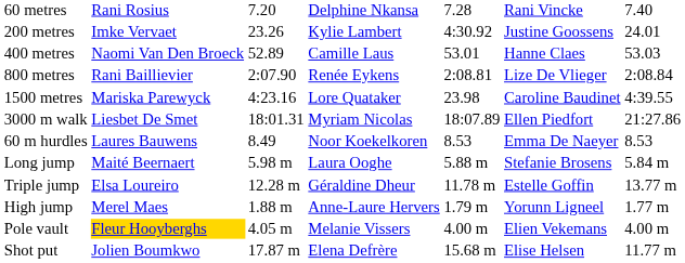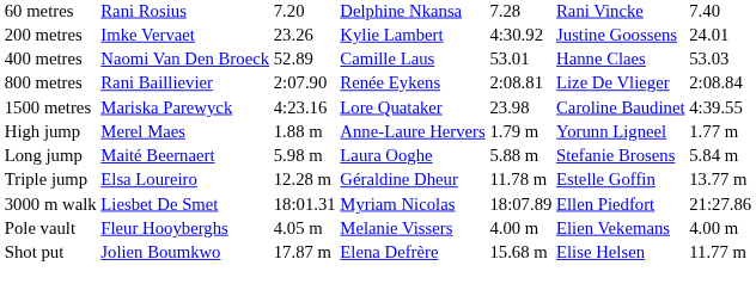rows swapped: 3000 m walk <-> High jump
- row: 60 m hurdles | Laures Bauwens | 8.49 | Noor Koekelkoren | 8.53 | Emma De Naeyer | 8.53
Pole vault | column 2: gold background -> no background
